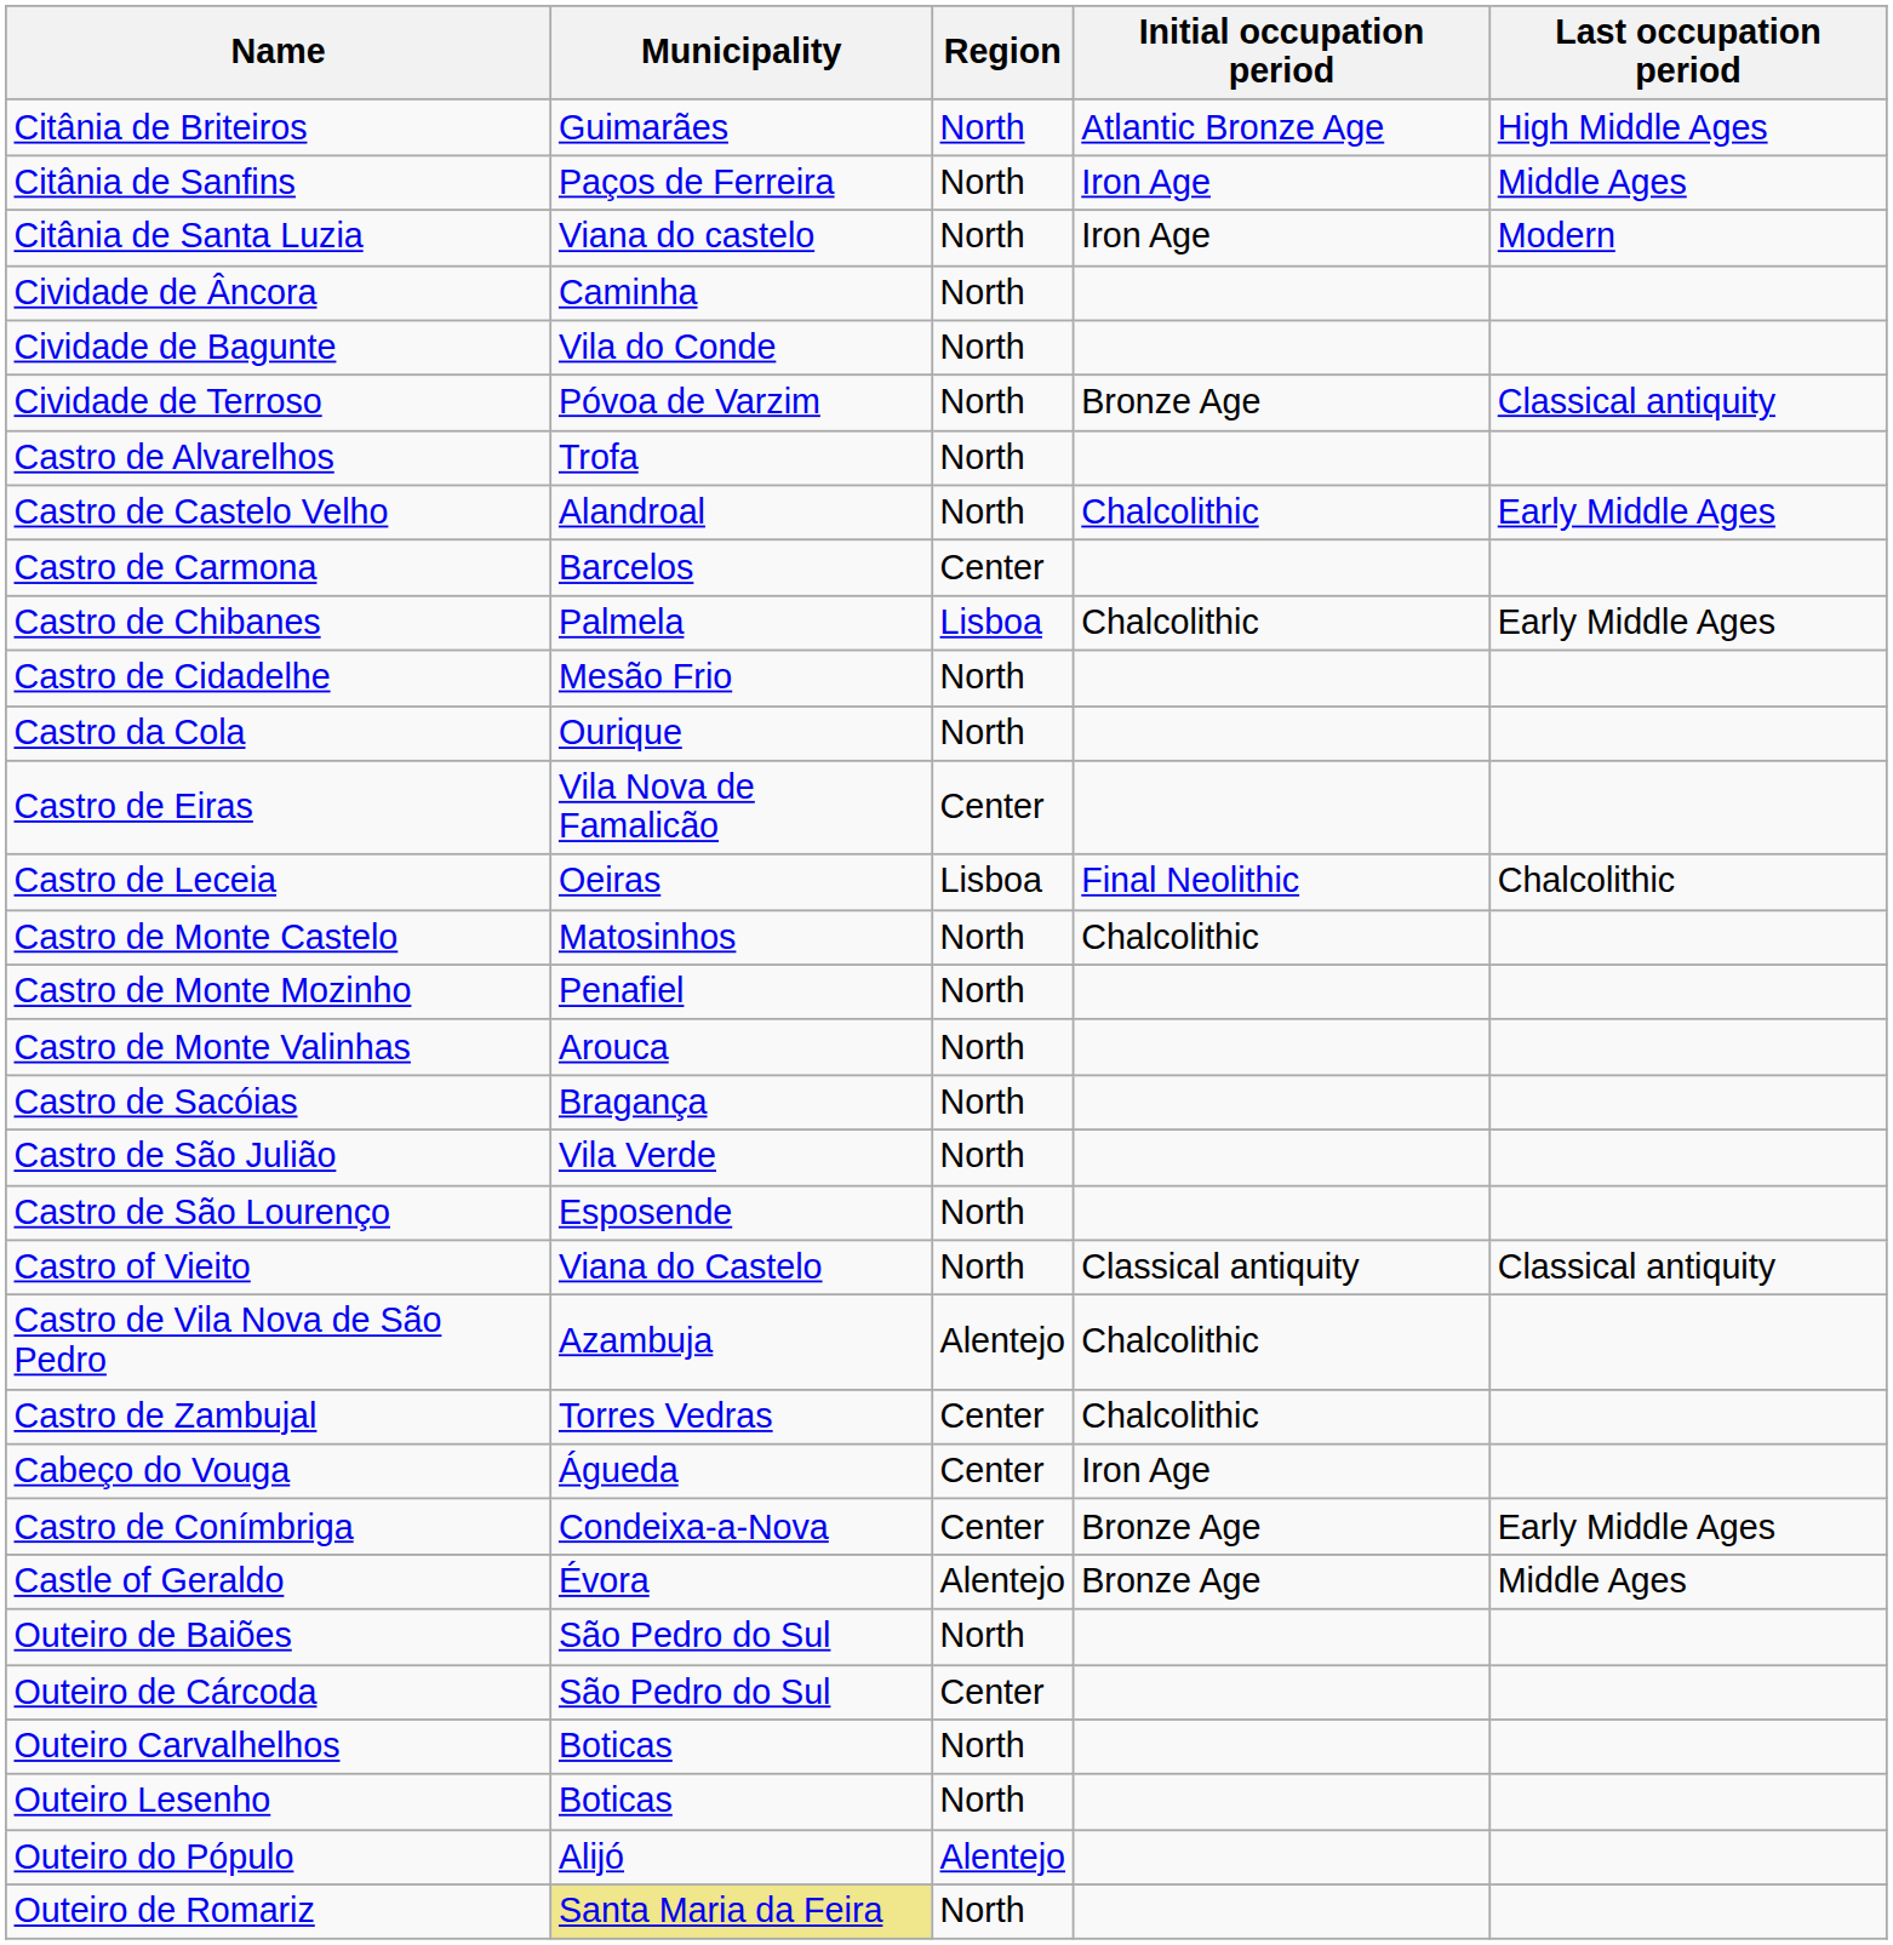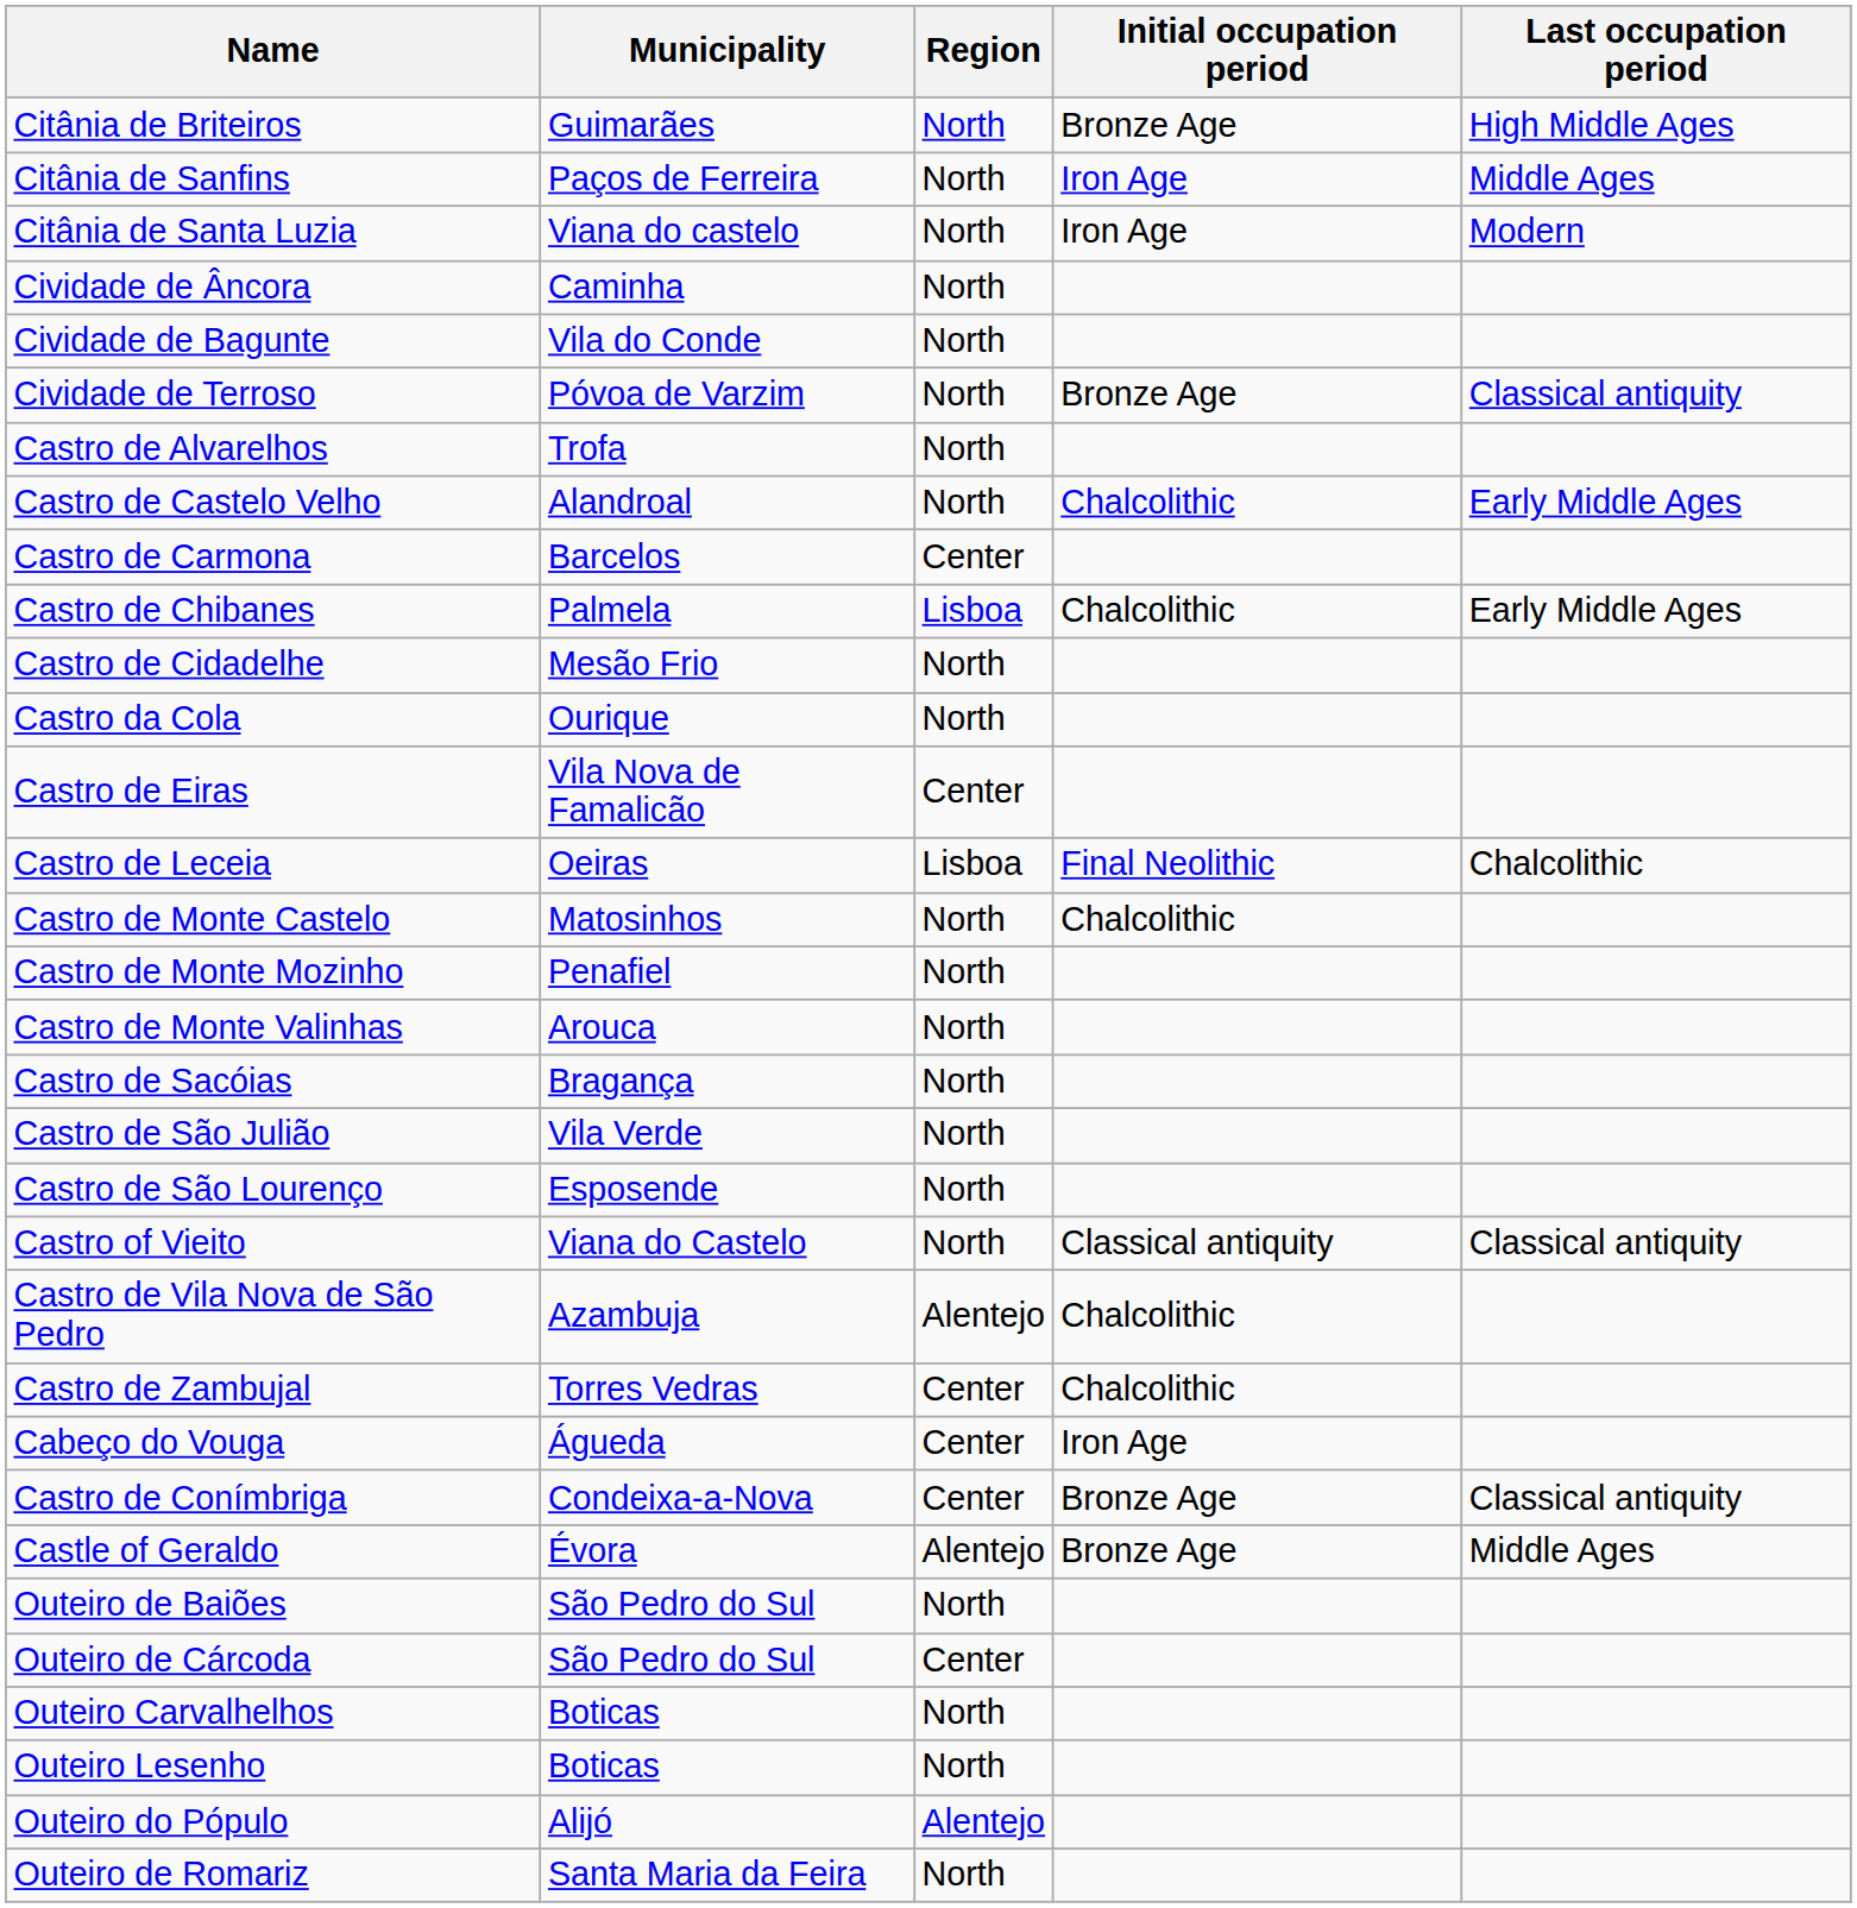Citânia de Briteiros | Initial occupation period: Atlantic Bronze Age -> Bronze Age
Castro de Conímbriga | Last occupation period: Early Middle Ages -> Classical antiquity
Outeiro de Romariz | Municipality: khaki background -> no background
